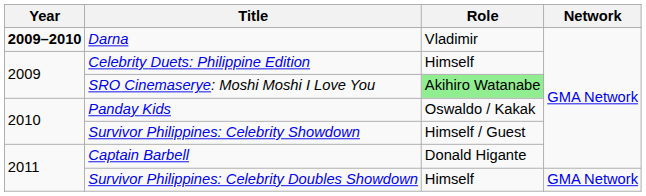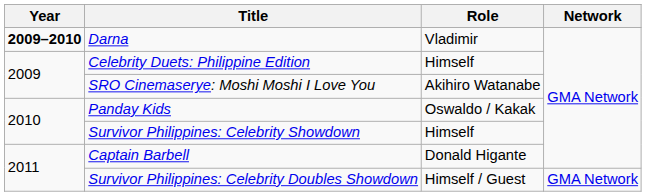SRO Cinemaserye: Moshi Moshi I Love You | Role: lightgreen background -> no background
Survivor Philippines: Celebrity Showdown | Role: Himself / Guest -> Himself
Survivor Philippines: Celebrity Doubles Showdown | Role: Himself -> Himself / Guest
